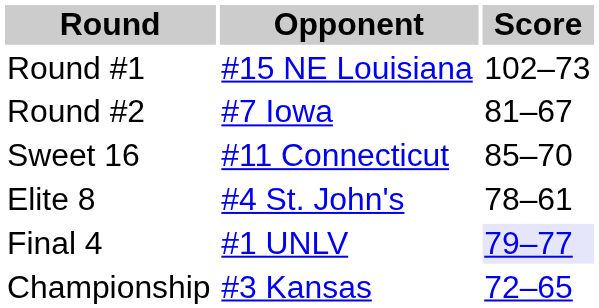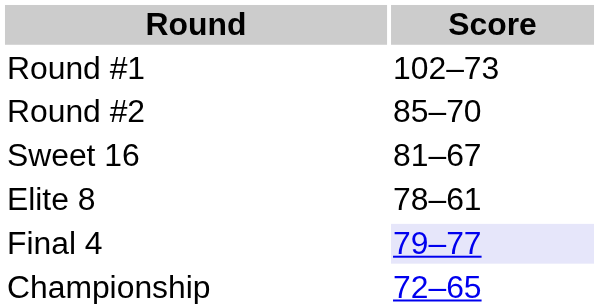- column: Opponent | #15 NE Louisiana | #7 Iowa | #11 Connecticut | #4 St. John's | #1 UNLV | #3 Kansas
Round #2 | Score: 81–67 -> 85–70
Sweet 16 | Score: 85–70 -> 81–67
